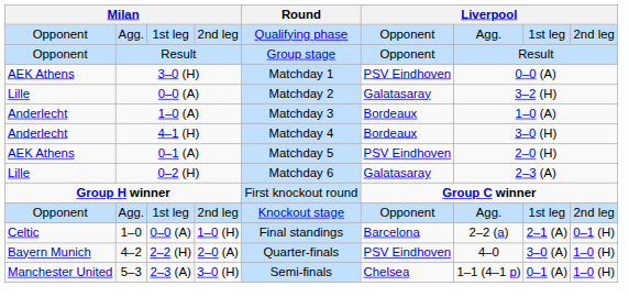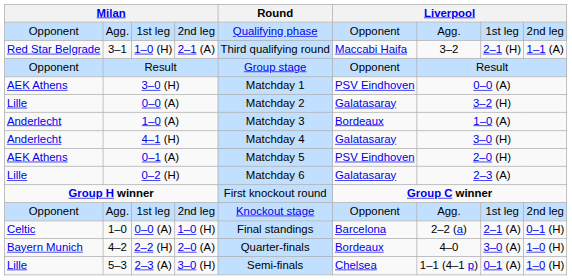+ row: Red Star Belgrade | 3–1 | 1–0 (H) | 2–1 (A) | Third qualifying round | Maccabi Haifa | 3–2 | 2–1 (H) | 1–1 (A)
4–1 (H) | column 6: Bordeaux -> Galatasaray
4–2 | column 6: PSV Eindhoven -> Bordeaux
5–3 | column 1: Manchester United -> Lille
